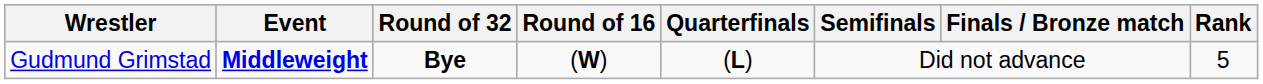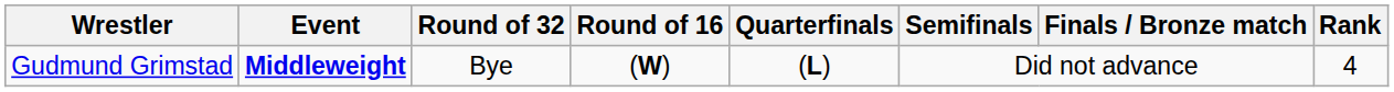Gudmund Grimstad | Round of 32: bold -> normal
Gudmund Grimstad | Rank: 5 -> 4
